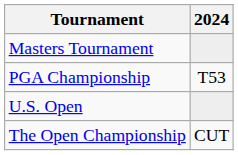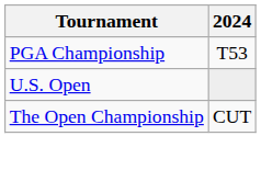- row: Masters Tournament
